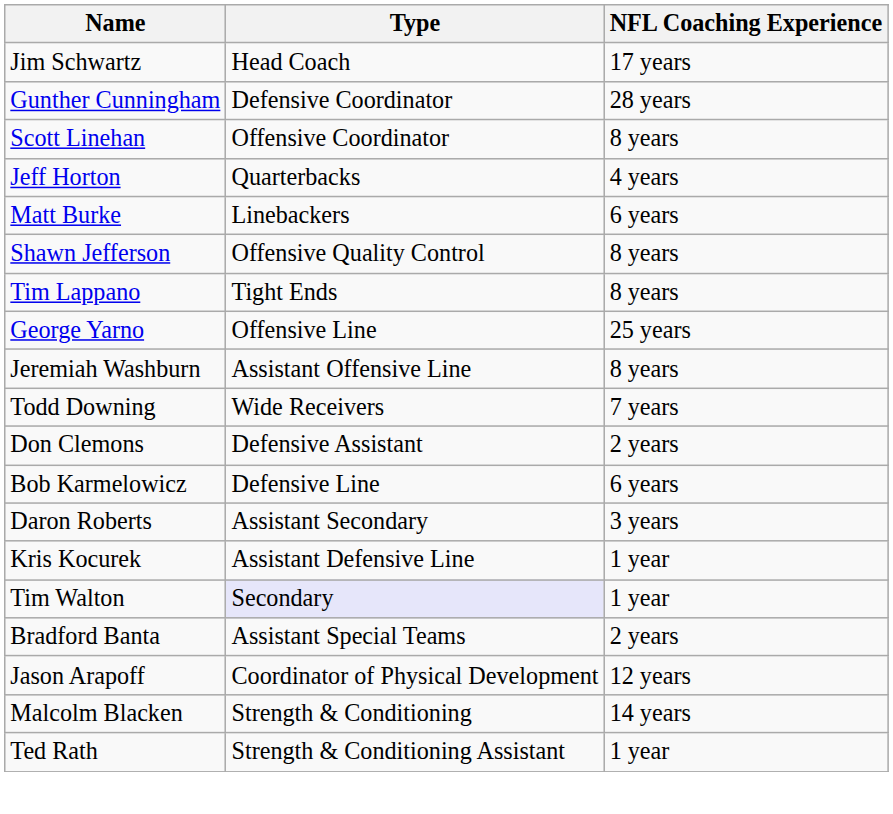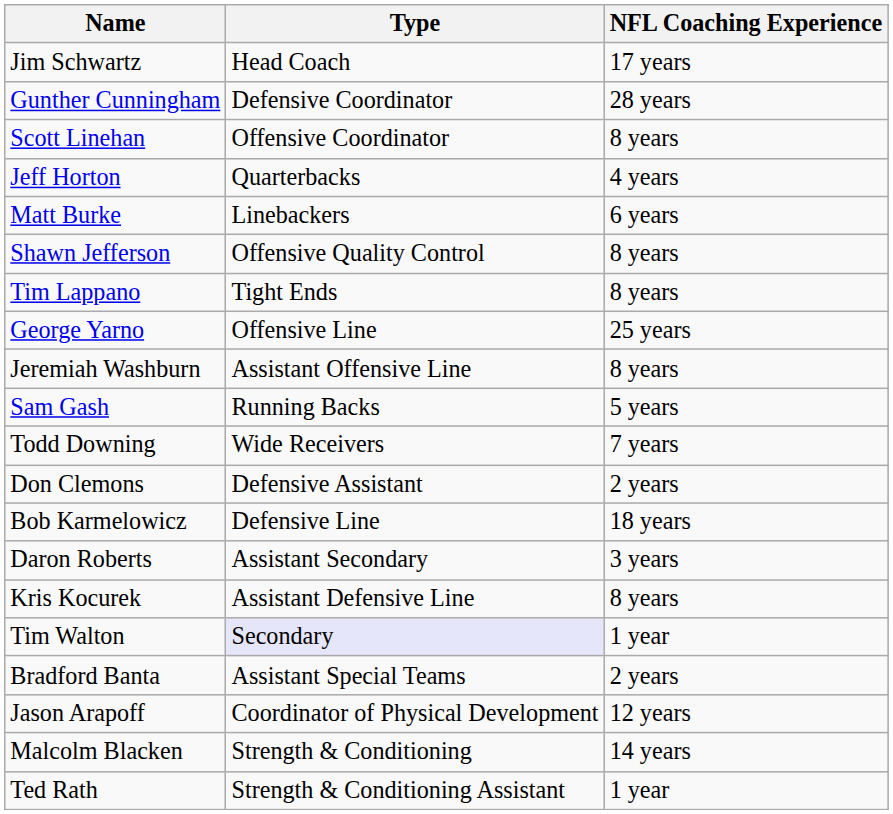+ row: Sam Gash | Running Backs | 5 years
Bob Karmelowicz | NFL Coaching Experience: 6 years -> 18 years
Kris Kocurek | NFL Coaching Experience: 1 year -> 8 years
